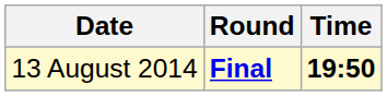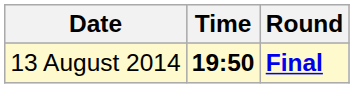columns swapped: Time <-> Round
